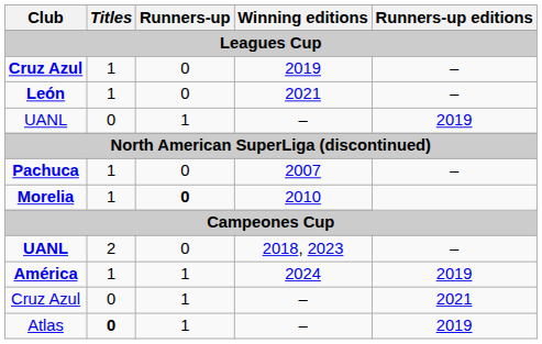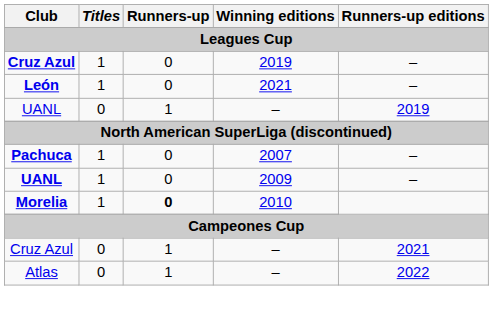+ row: UANL | 1 | 0 | 2009 | –
- row: UANL | 2 | 0 | 2018, 2023 | –
- row: América | 1 | 1 | 2024 | 2019
Atlas / – | Titles: bold -> normal
Atlas / – | Runners-up editions: 2019 -> 2022
